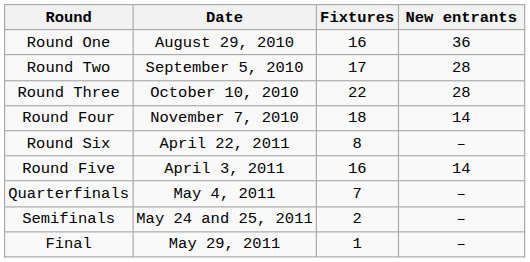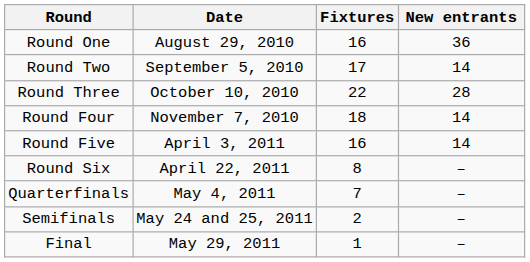Round Two | New entrants: 28 -> 14
rows swapped: Round Five <-> Round Six
